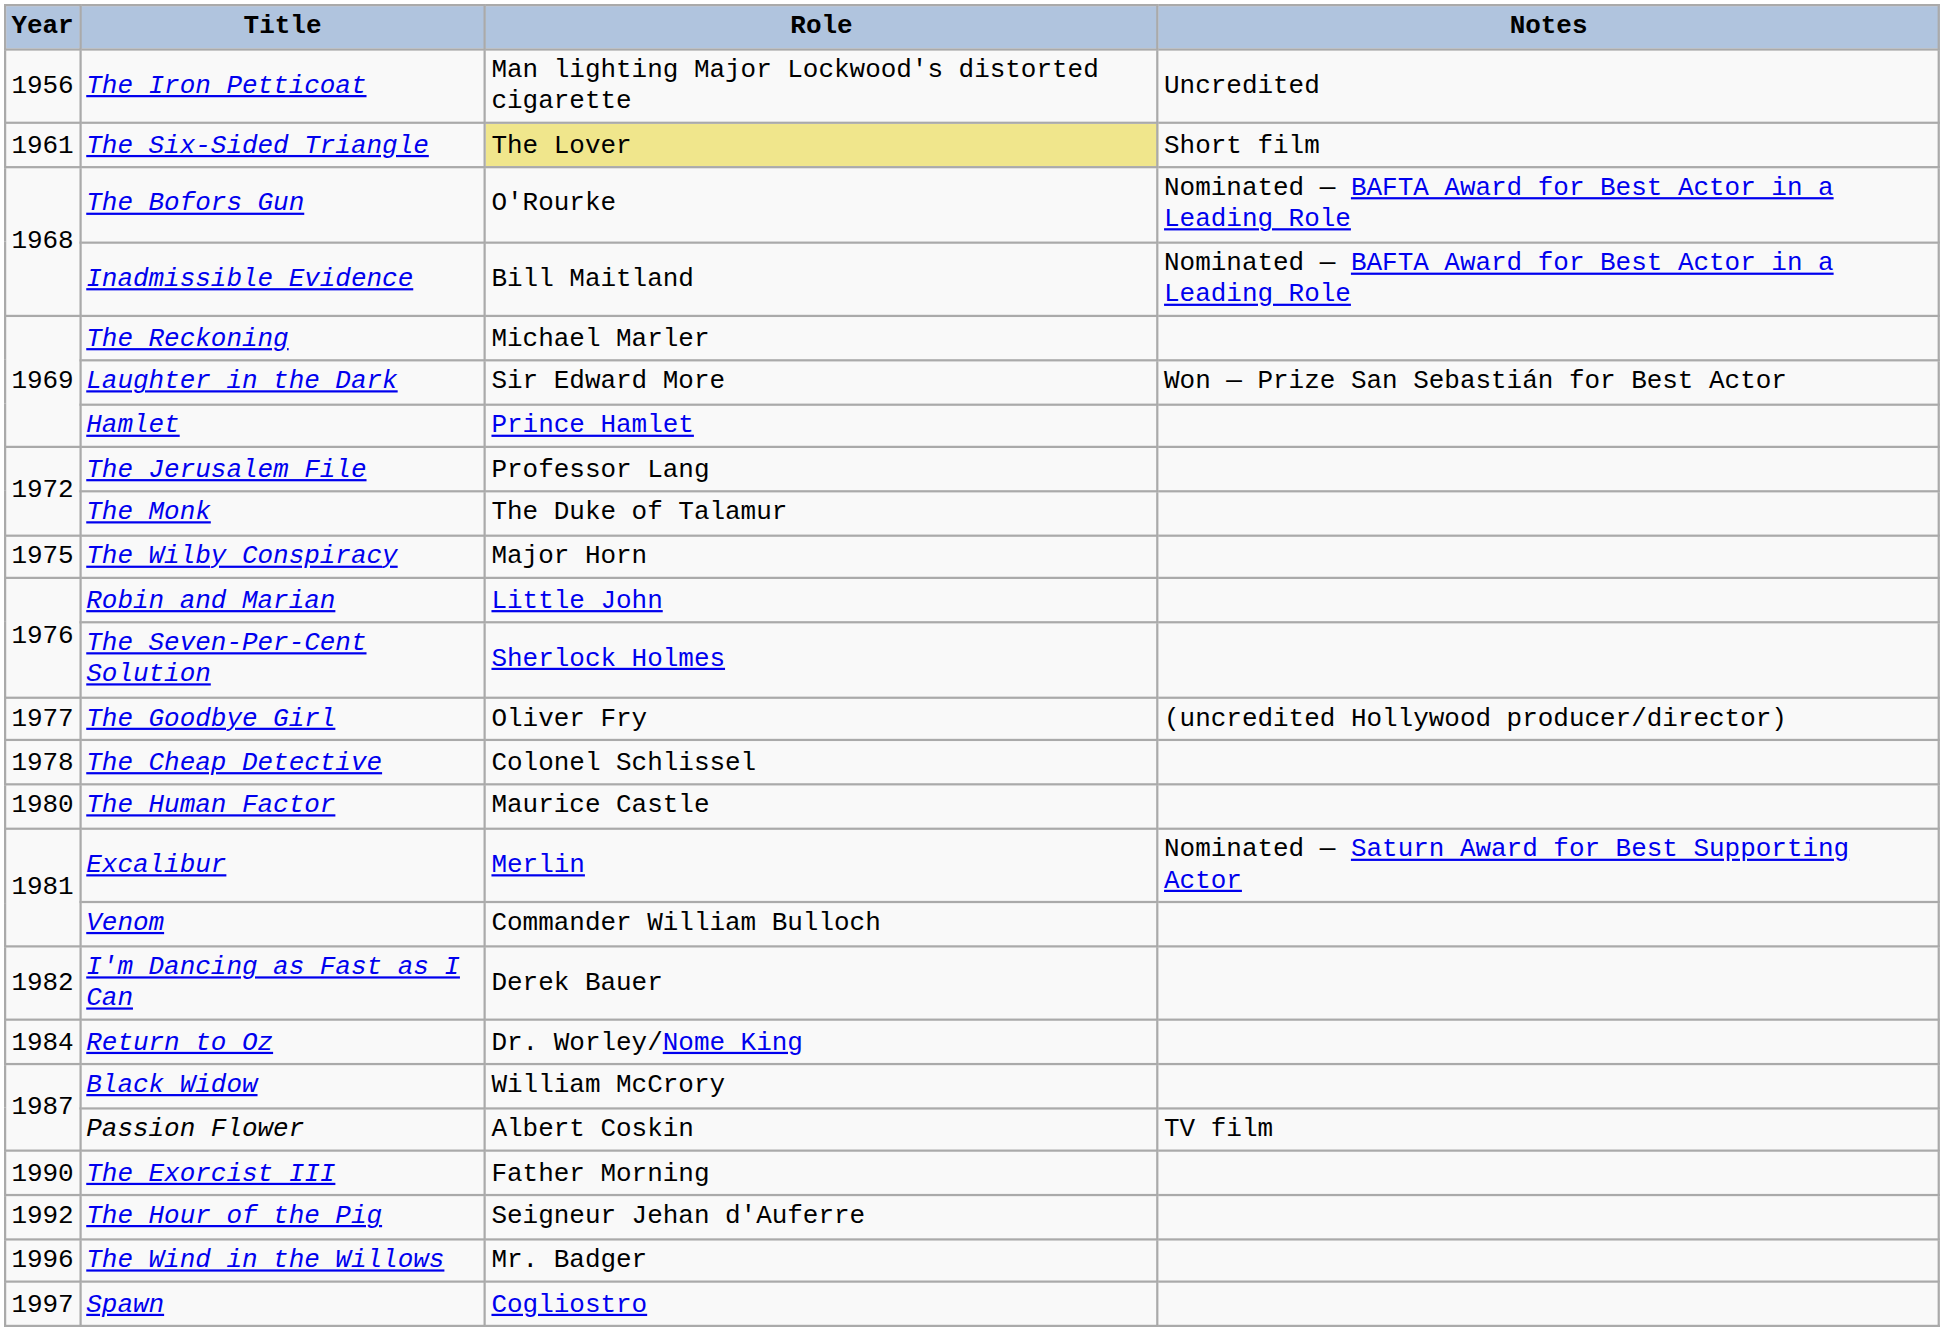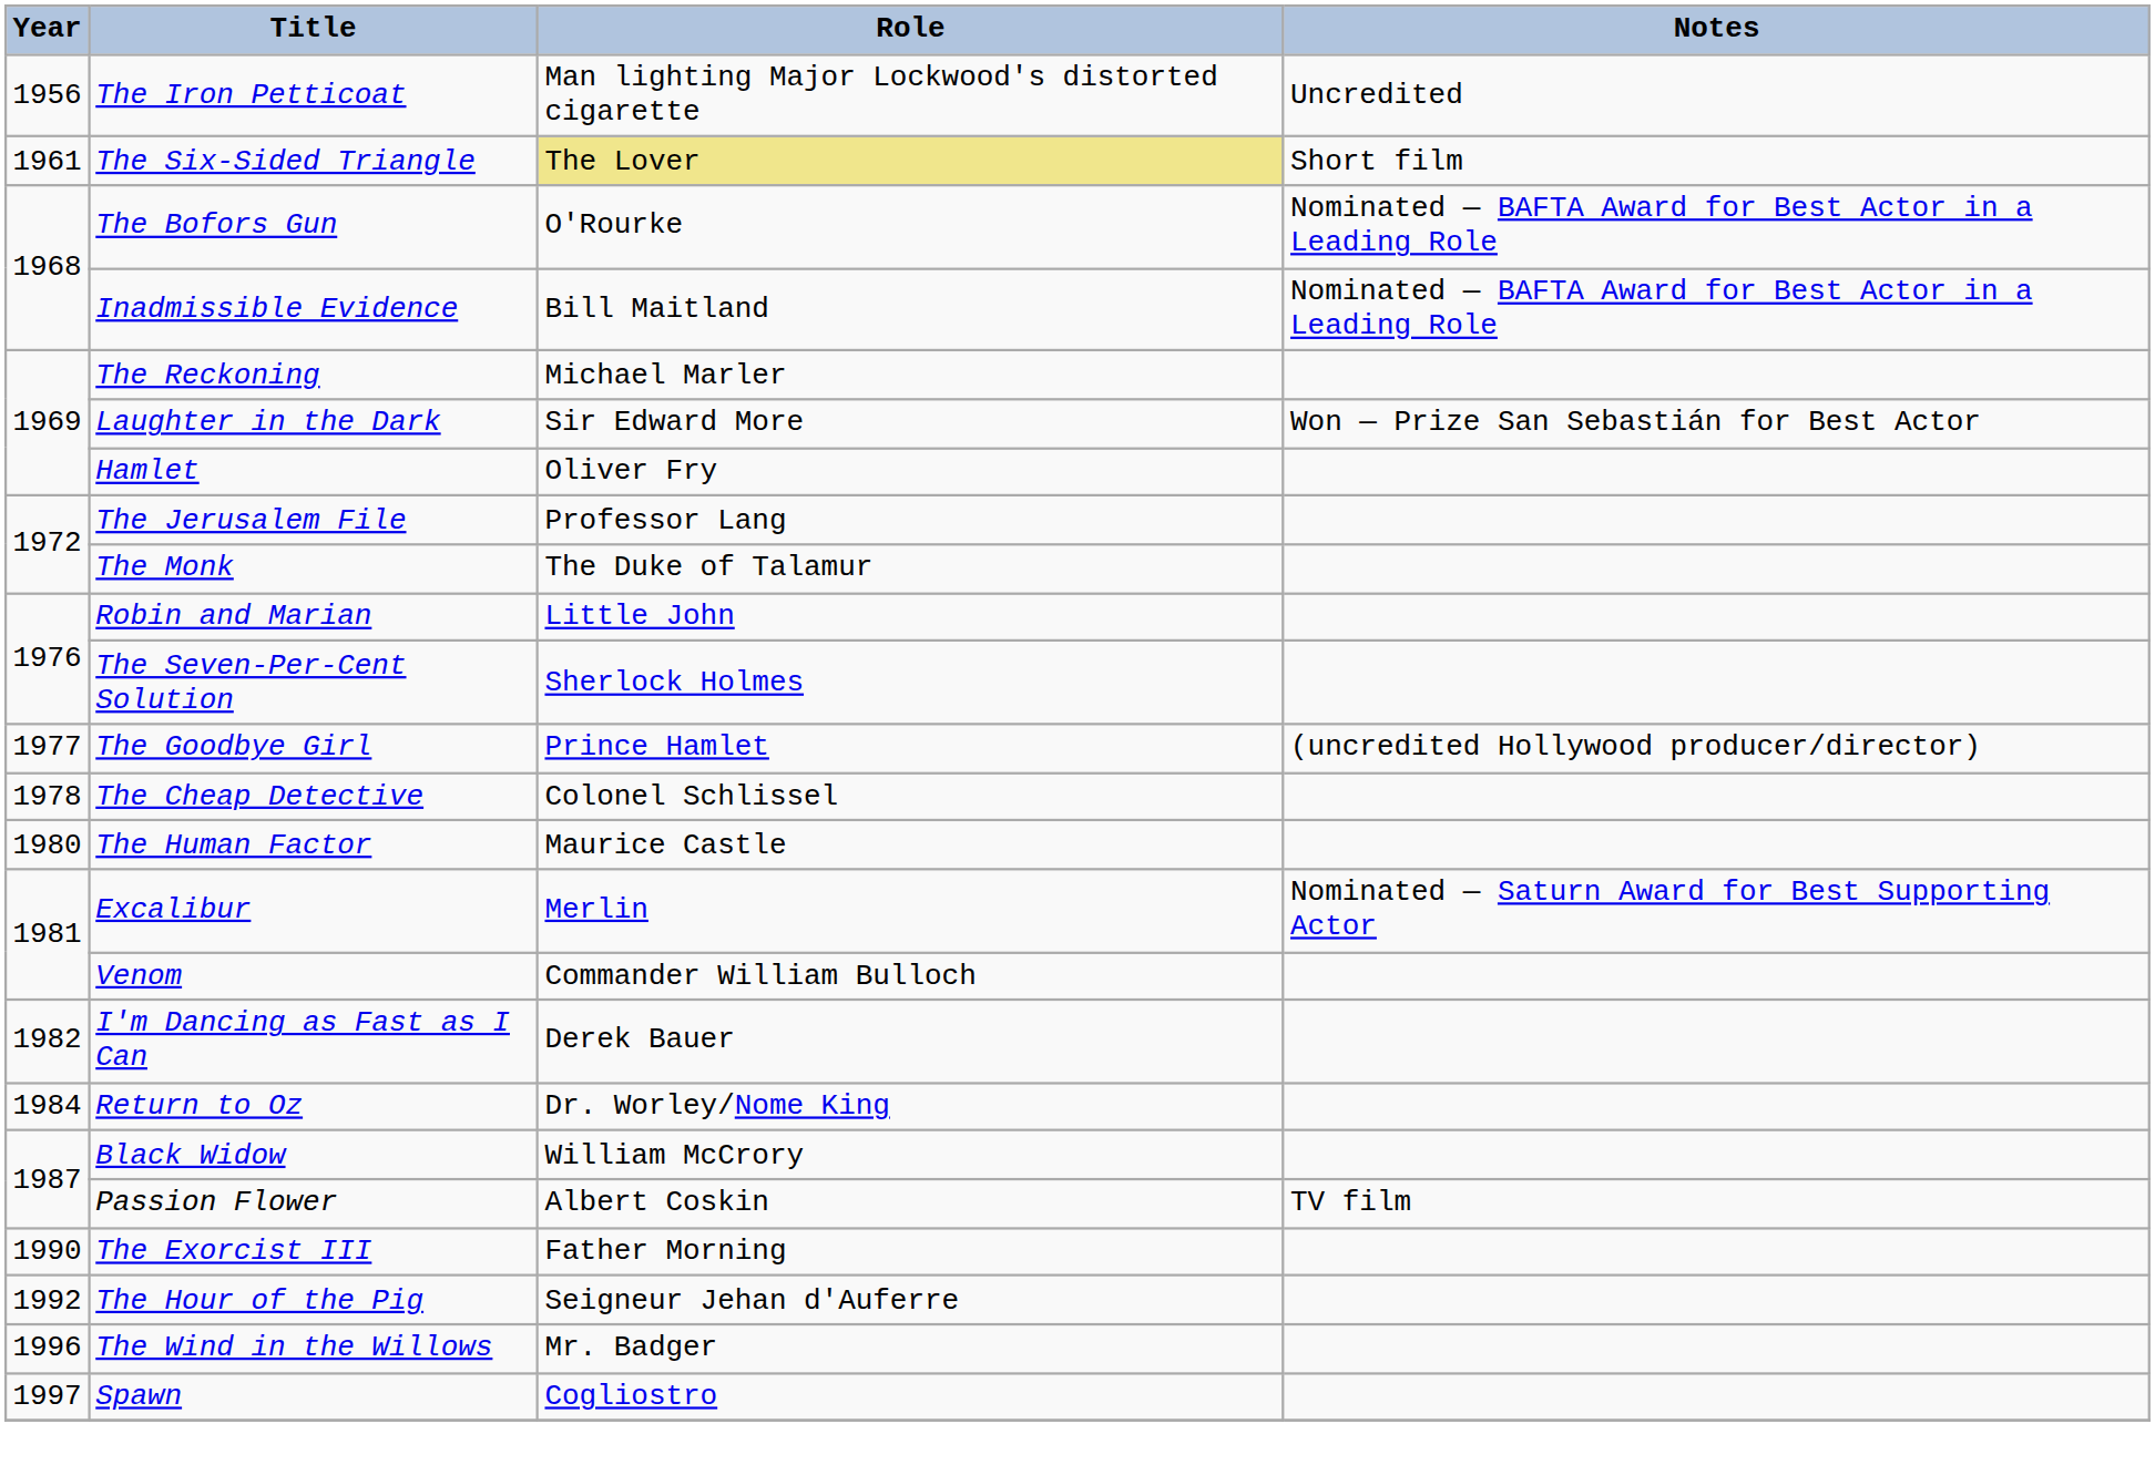Hamlet | Role: Prince Hamlet -> Oliver Fry
- row: 1975 | The Wilby Conspiracy | Major Horn
The Goodbye Girl | Role: Oliver Fry -> Prince Hamlet
